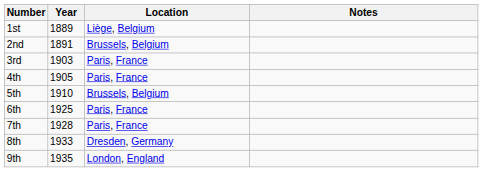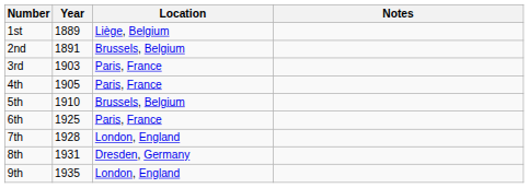7th | Location: Paris, France -> London, England
8th | Year: 1933 -> 1931
